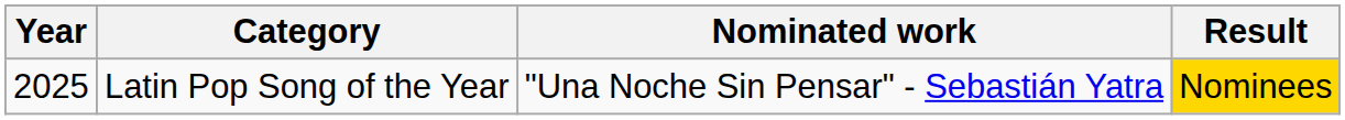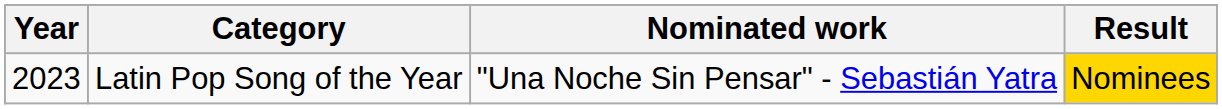Latin Pop Song of the Year | Year: 2025 -> 2023
